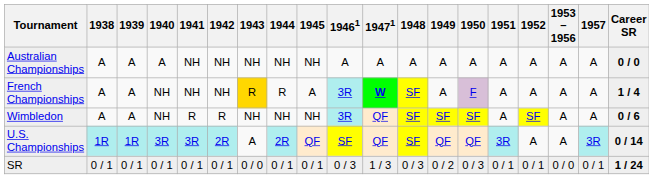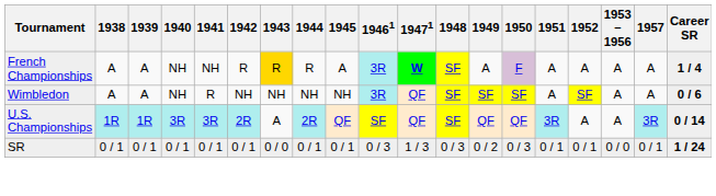- row: Australian Championships | A | A | A | NH | NH | NH | NH | NH | A | A | A | A | A | A | A | A | A | 0 / 0
French Championships | 1942: NH -> R
Wimbledon | 1942: R -> NH
